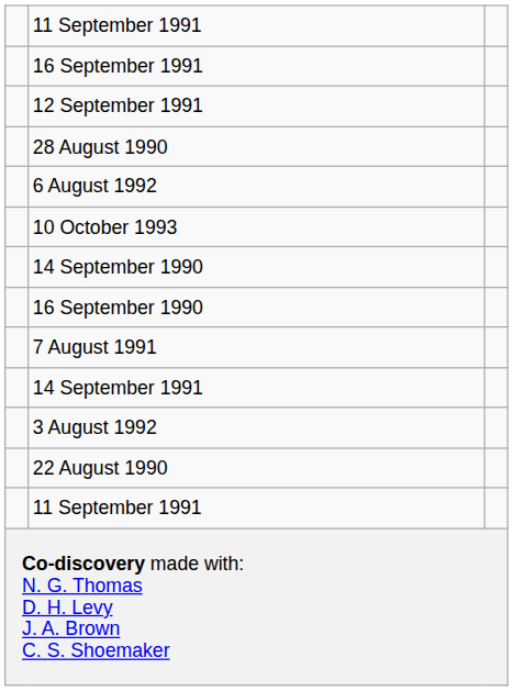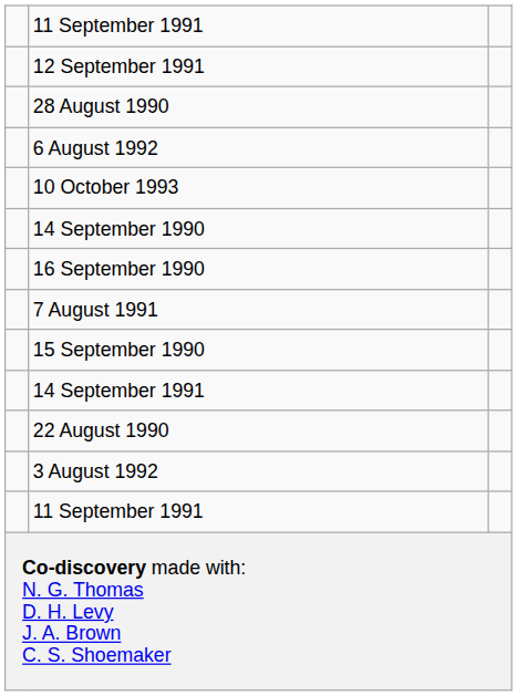- row: 16 September 1991
+ row: 15 September 1990
rows swapped: 22 August 1990 <-> 3 August 1992
